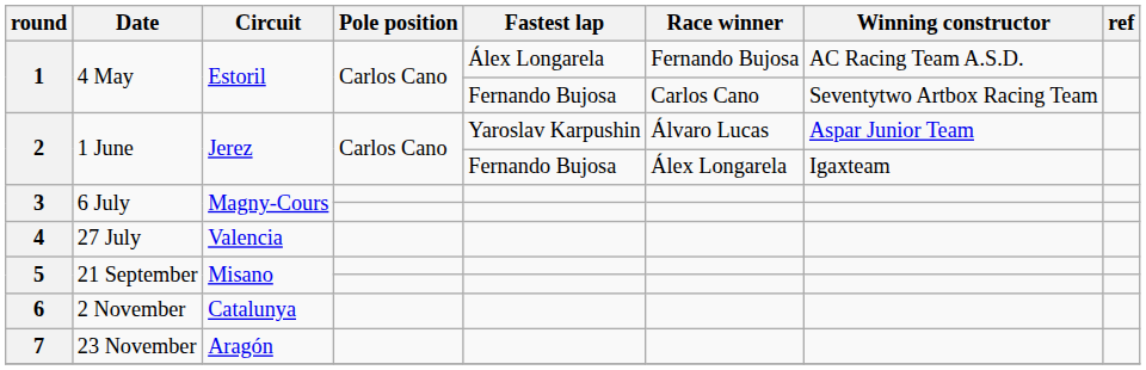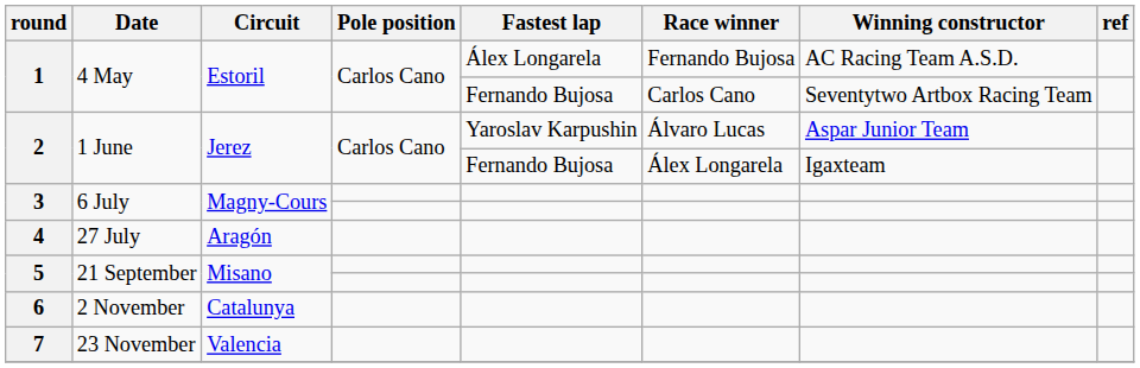4 | Circuit: Valencia -> Aragón
7 | Circuit: Aragón -> Valencia
